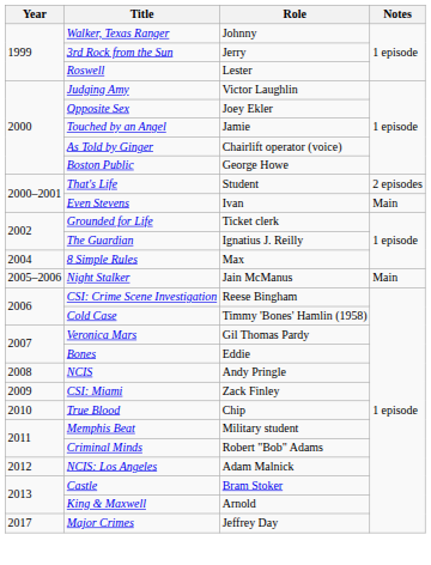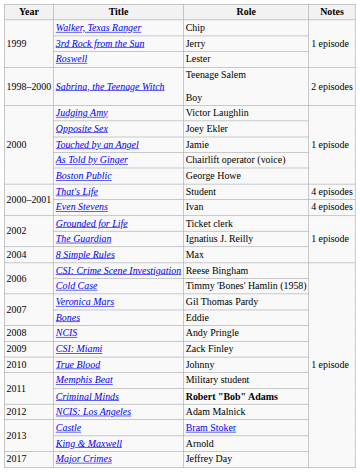Walker, Texas Ranger | Role: Johnny -> Chip
+ row: 1998–2000 | Sabrina, the Teenage Witch | Teenage Salem Boy | 2 episodes
That's Life | Notes: 2 episodes -> 4 episodes
Even Stevens | Notes: Main -> 4 episodes
- row: 2005–2006 | Night Stalker | Jain McManus | Main
True Blood | Role: Chip -> Johnny
Criminal Minds | Role: normal -> bold
